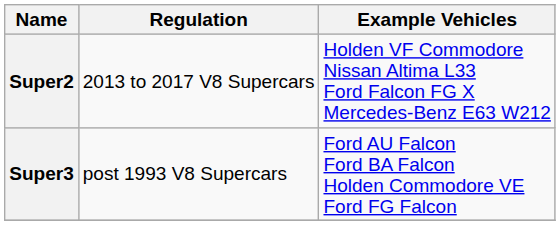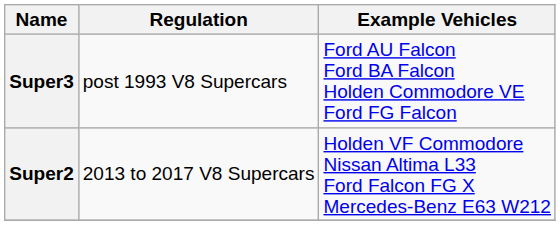rows swapped: Super2 <-> Super3
